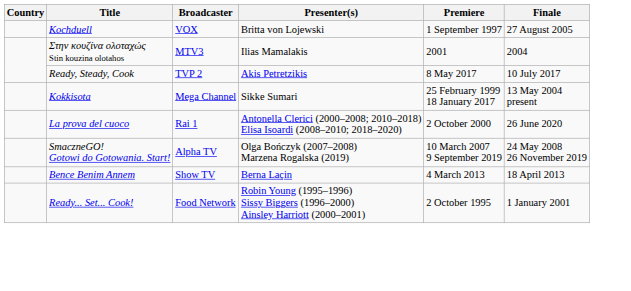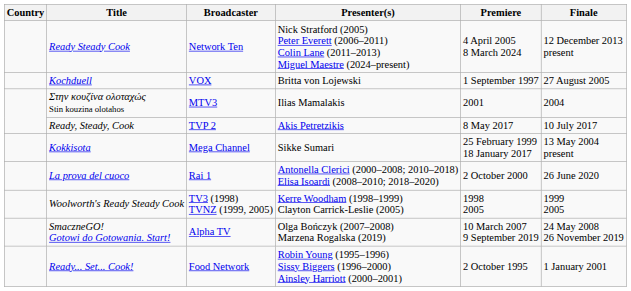+ row: Ready Steady Cook | Network Ten | Nick Stratford (2005) Peter Everett (2006–2011) Colin Lane (2011–2013) Miguel Maestre (2024–present) | 4 April 2005 8 March 2024 | 12 December 2013 present
+ row: Woolworth's Ready Steady Cook | TV3 (1998) TVNZ (1999, 2005) | Kerre Woodham (1998–1999) Clayton Carrick-Leslie (2005) | 1998 2005 | 1999 2005
- row: Bence Benim Annem | Show TV | Berna Laçin | 4 March 2013 | 18 April 2013
